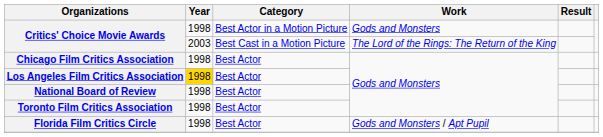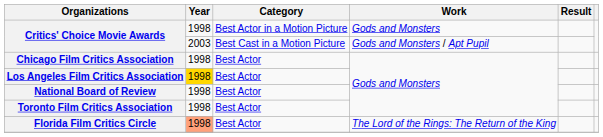Critics' Choice Movie Awards / Best Cast in a Motion Picture | Work: The Lord of the Rings: The Return of the King -> Gods and Monsters / Apt Pupil
Florida Film Critics Circle | Year: no background -> lightsalmon background
Florida Film Critics Circle | Work: Gods and Monsters / Apt Pupil -> The Lord of the Rings: The Return of the King
